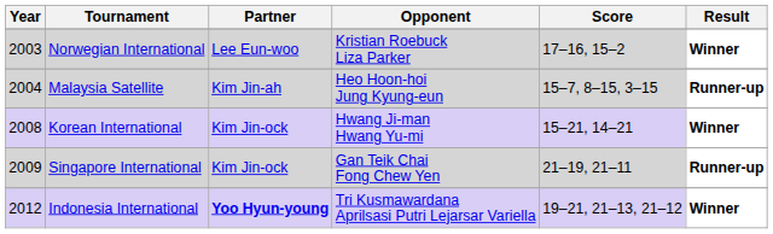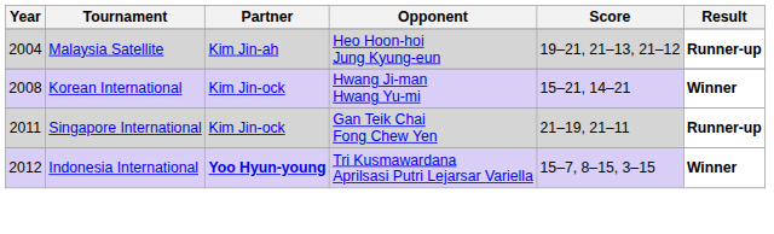- row: 2003 | Norwegian International | Lee Eun-woo | Kristian Roebuck Liza Parker | 17–16, 15–2 | Winner
Malaysia Satellite | Score: 15–7, 8–15, 3–15 -> 19–21, 21–13, 21–12
Singapore International | Year: 2009 -> 2011
Indonesia International | Score: 19–21, 21–13, 21–12 -> 15–7, 8–15, 3–15
